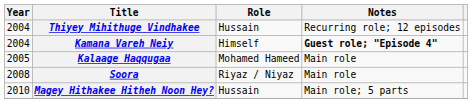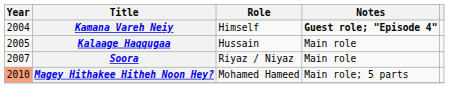- row: 2004 | Thiyey Mihithuge Vindhakee | Hussain | Recurring role; 12 episodes
Kalaage Haqqugaa | Role: Mohamed Hameed -> Hussain
Soora | Year: 2008 -> 2007
Magey Hithakee Hitheh Noon Hey? | Year: no background -> lightsalmon background
Magey Hithakee Hitheh Noon Hey? | Role: Hussain -> Mohamed Hameed
